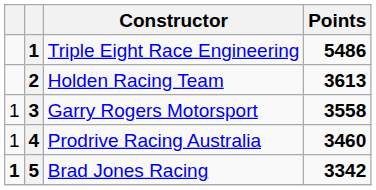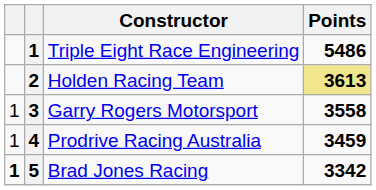Holden Racing Team | Points: no background -> khaki background
Prodrive Racing Australia | Points: 3460 -> 3459
